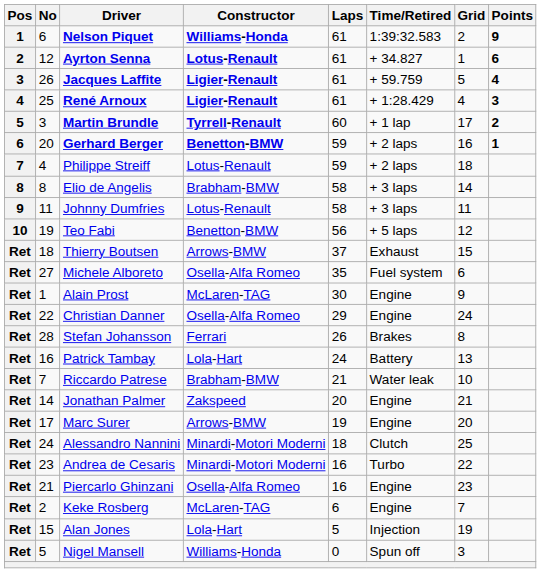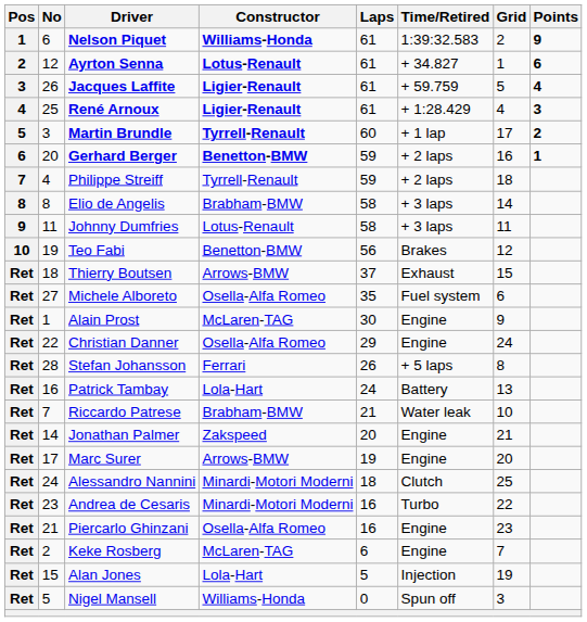Philippe Streiff | Constructor: Lotus-Renault -> Tyrrell-Renault
Teo Fabi | Time/Retired: + 5 laps -> Brakes
Stefan Johansson | Time/Retired: Brakes -> + 5 laps
